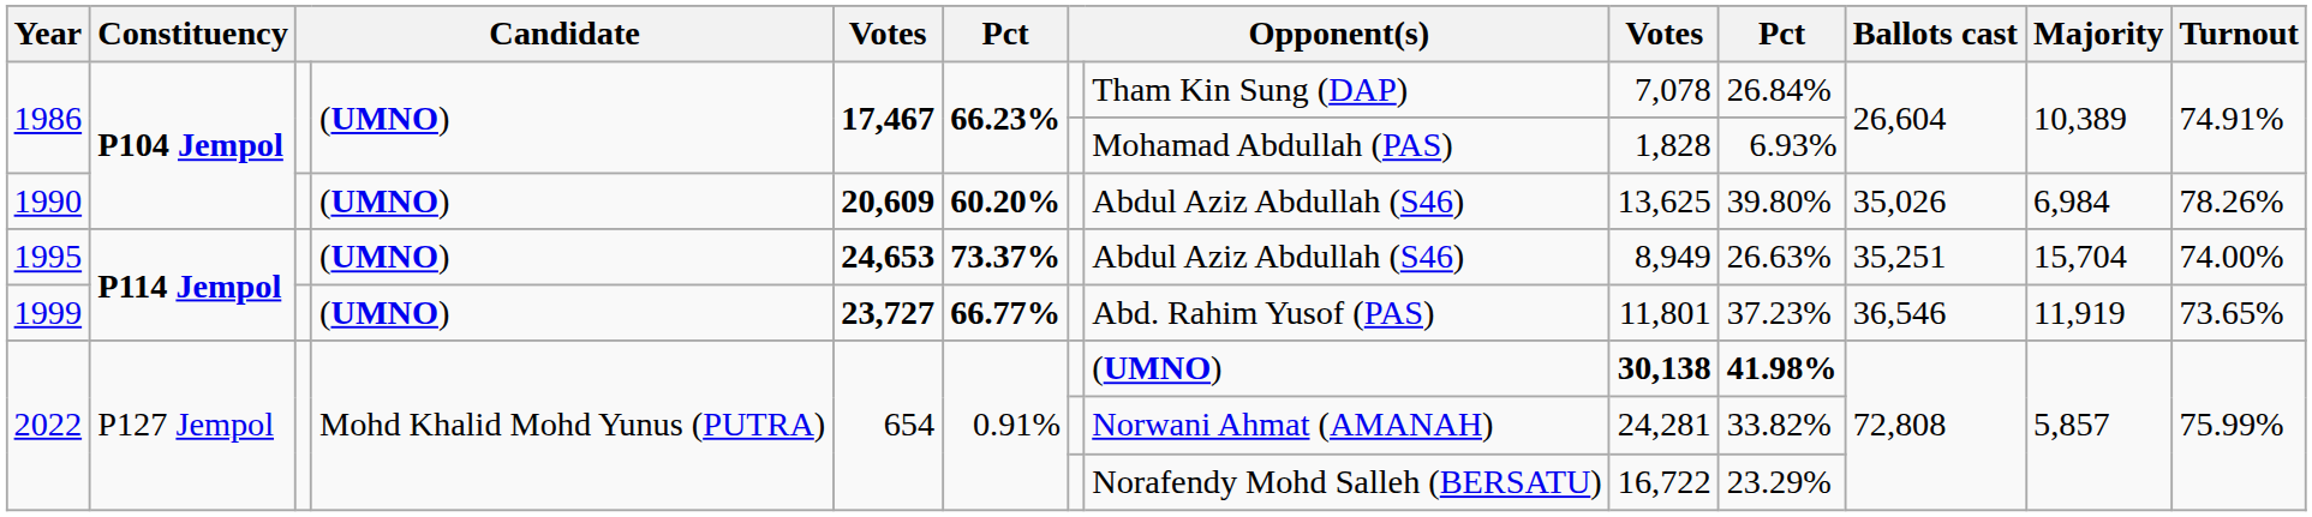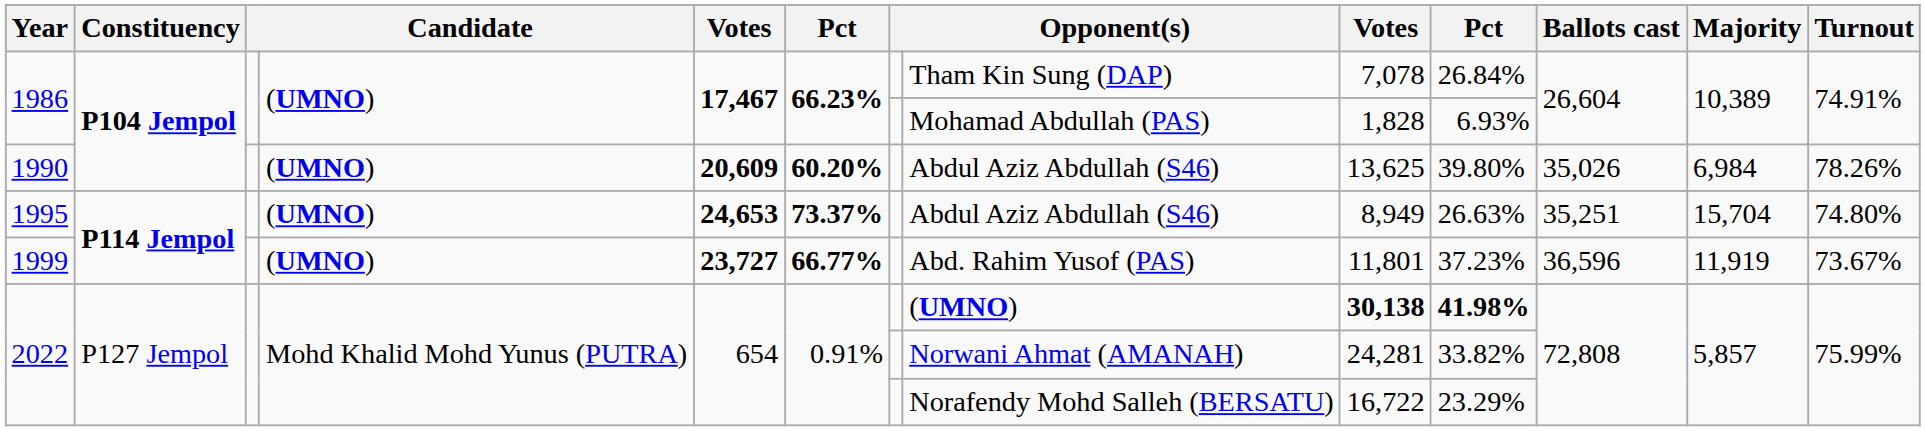1995 | Turnout: 74.00% -> 74.80%
1999 | Ballots cast: 36,546 -> 36,596
1999 | Turnout: 73.65% -> 73.67%
